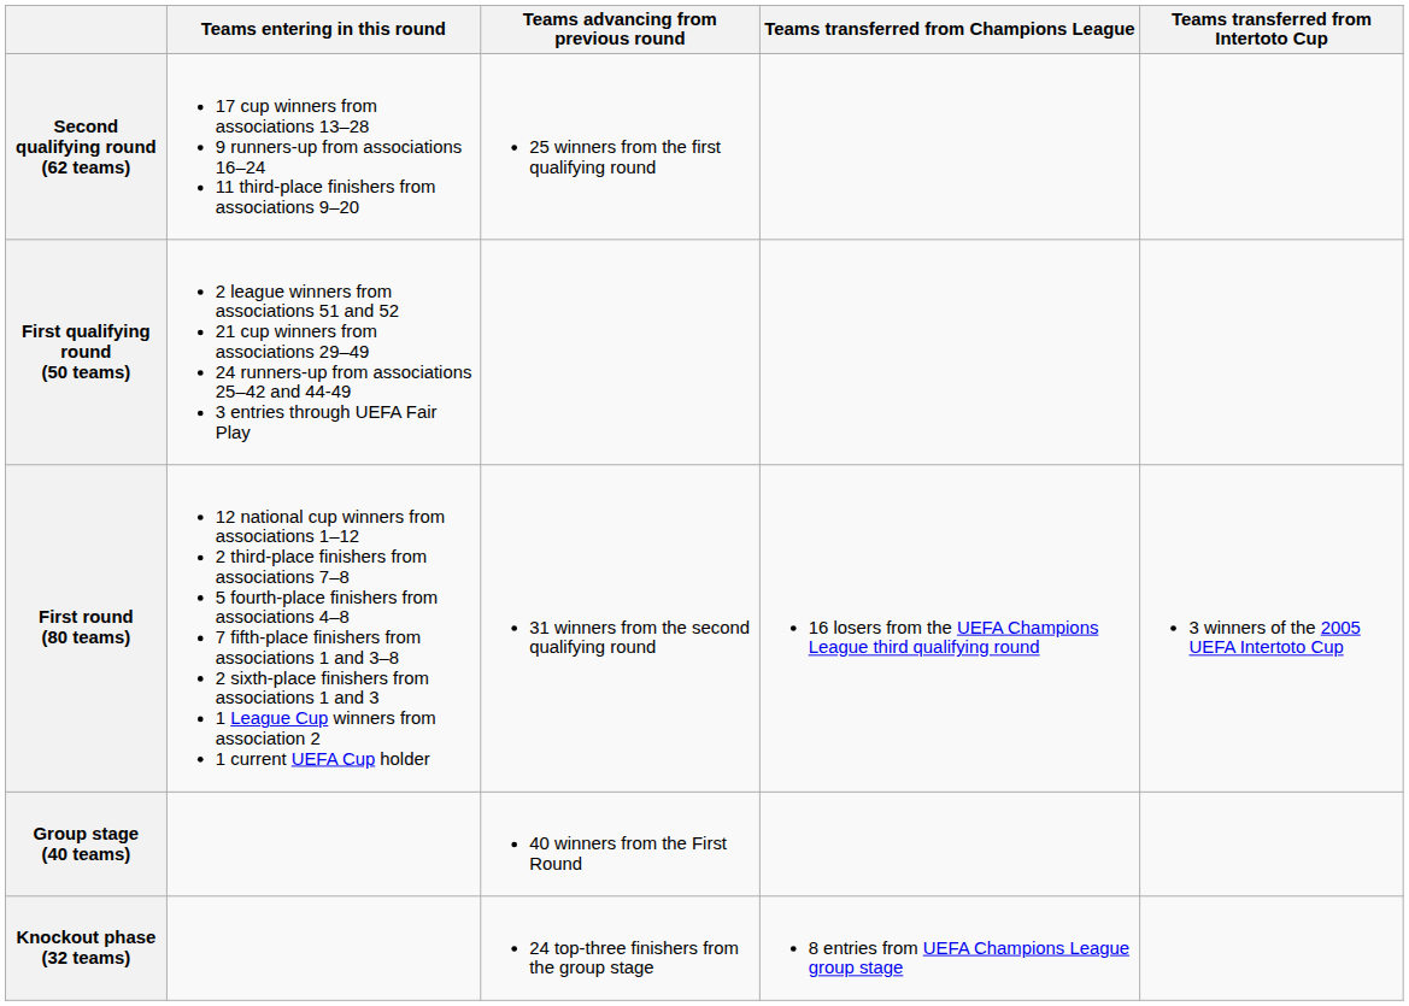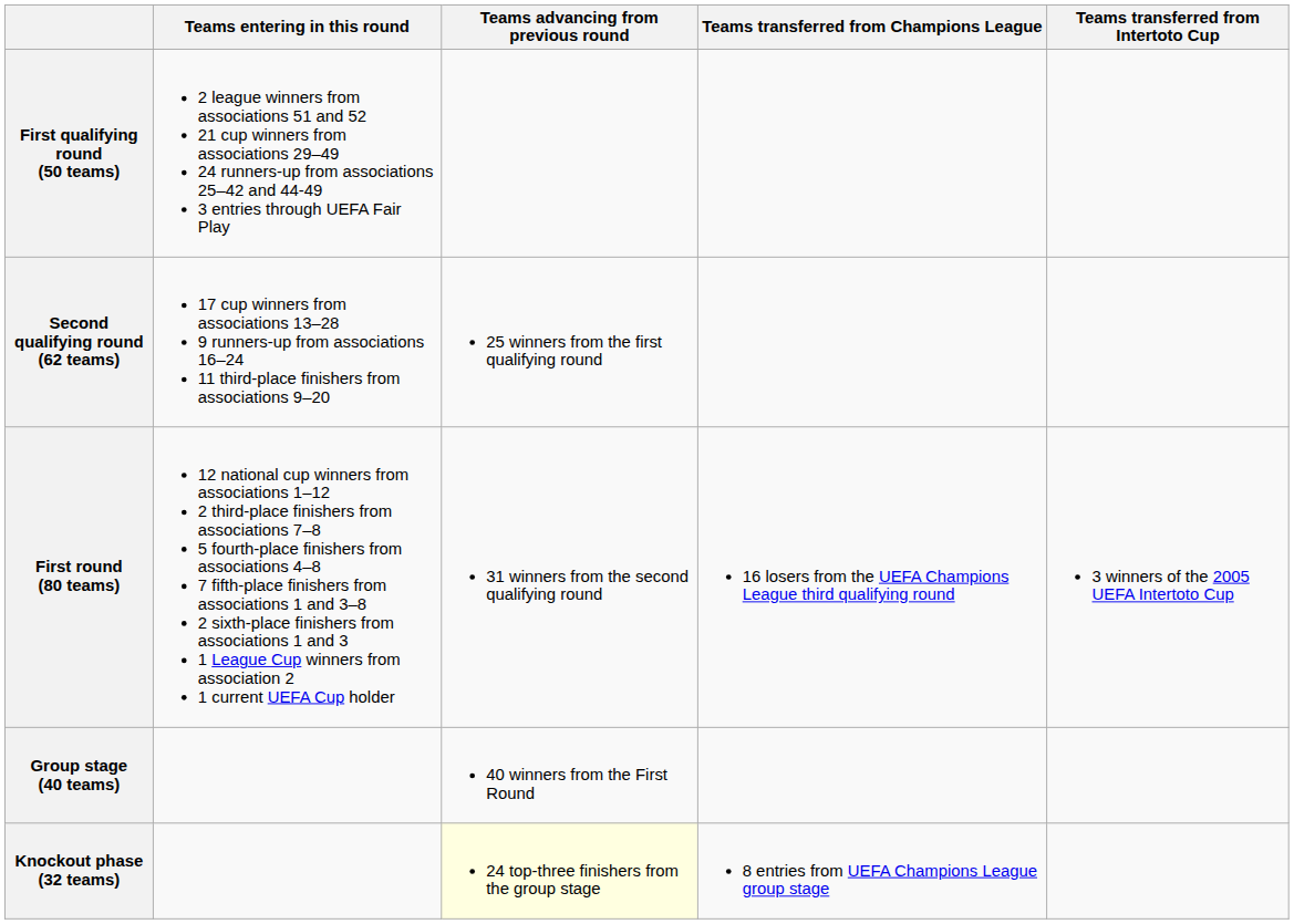rows swapped: First qualifying round (50 teams) <-> Second qualifying round (62 teams)
Knockout phase (32 teams) | Teams advancing from previous round: no background -> lightyellow background
